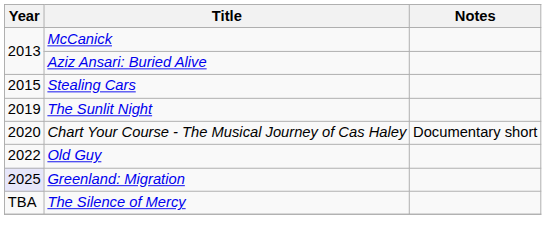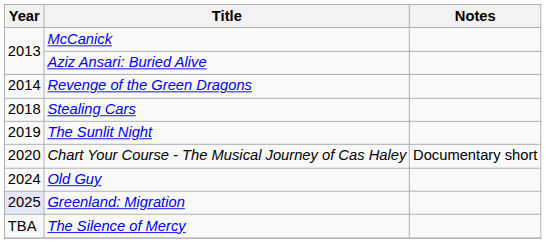+ row: 2014 | Revenge of the Green Dragons
Stealing Cars | Year: 2015 -> 2018
Old Guy | Year: 2022 -> 2024
